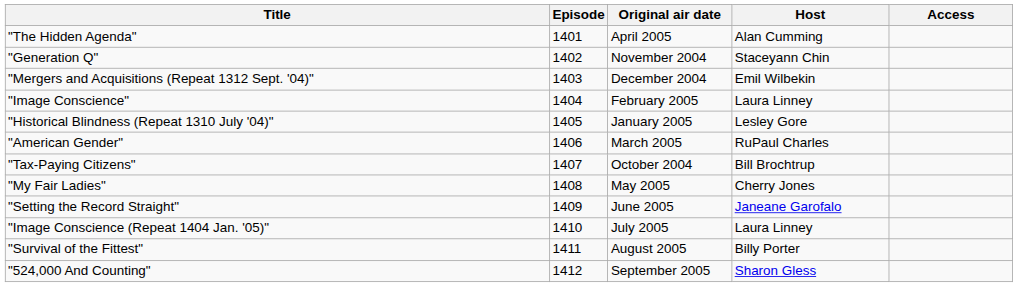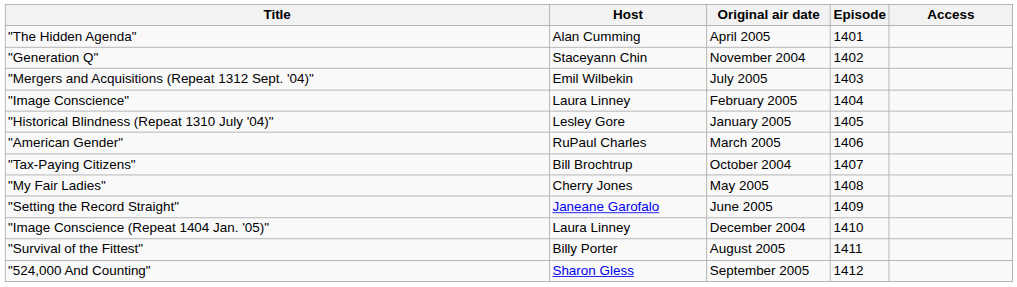columns swapped: Host <-> Episode
"Mergers and Acquisitions (Repeat 1312 Sept. '04)" | Original air date: December 2004 -> July 2005
"Image Conscience (Repeat 1404 Jan. '05)" | Original air date: July 2005 -> December 2004
